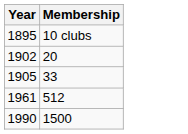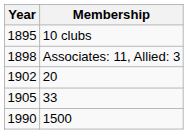+ row: 1898 | Associates: 11, Allied: 3
- row: 1961 | 512
